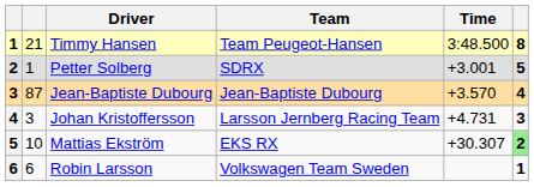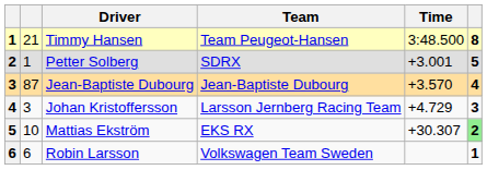Johan Kristoffersson | Time: +4.731 -> +4.729
